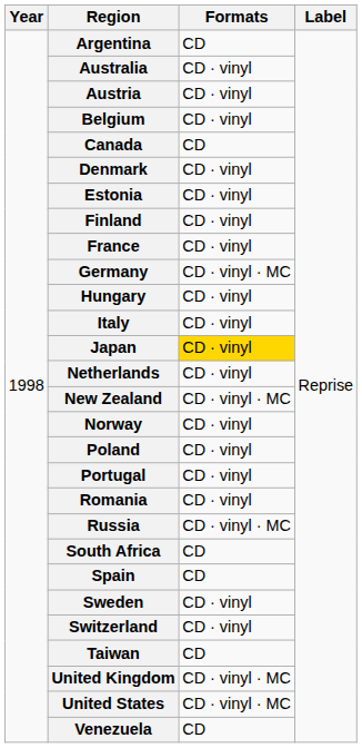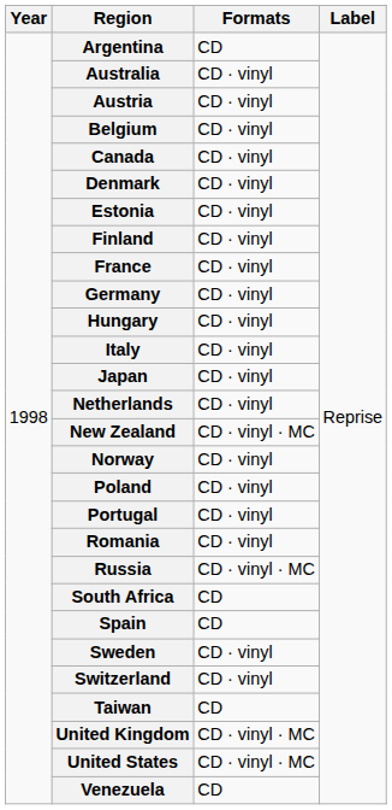Canada | Formats: CD -> CD · vinyl
Germany | Formats: CD · vinyl · MC -> CD · vinyl
Japan | Formats: gold background -> no background
